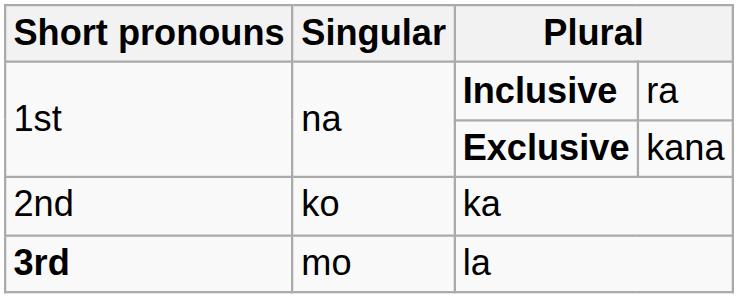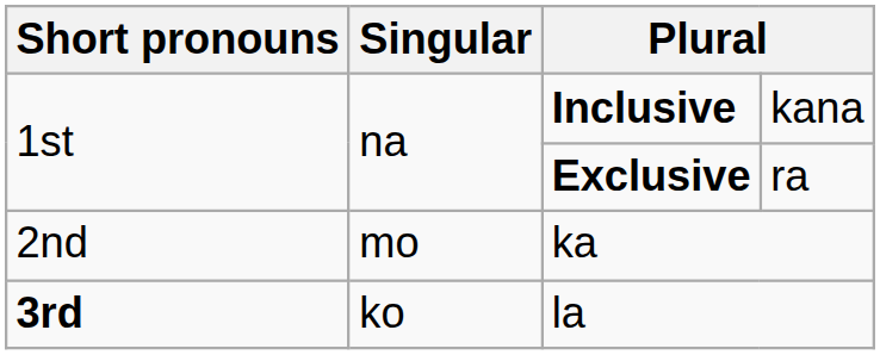Inclusive | column 4: ra -> kana
Exclusive | column 4: kana -> ra
ka | Singular: ko -> mo
la | Singular: mo -> ko
